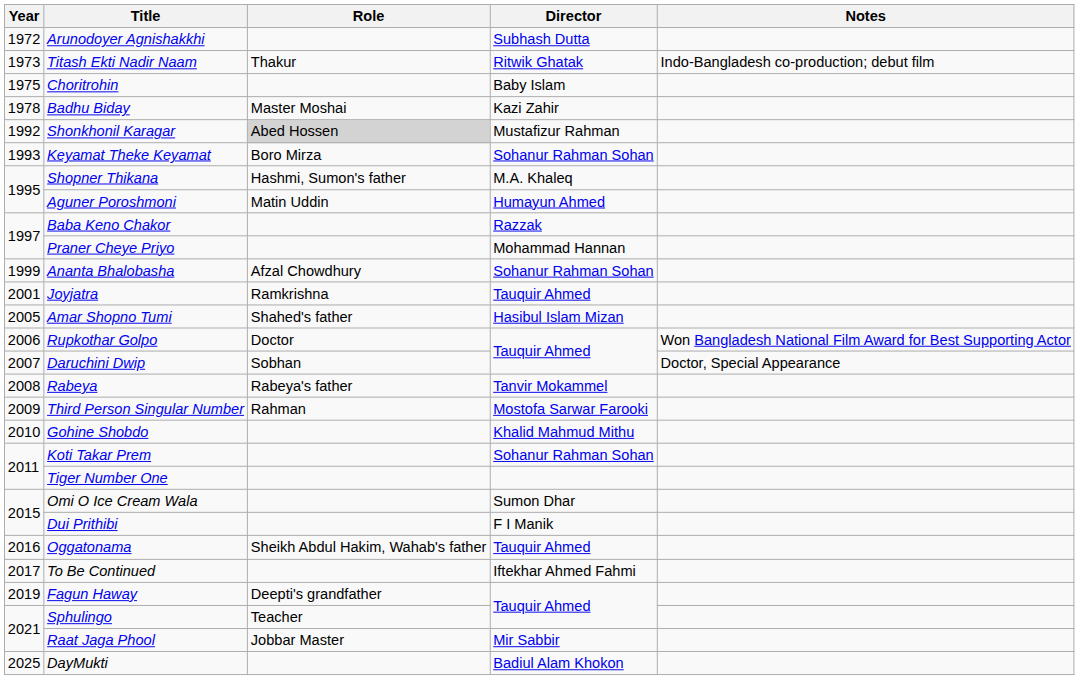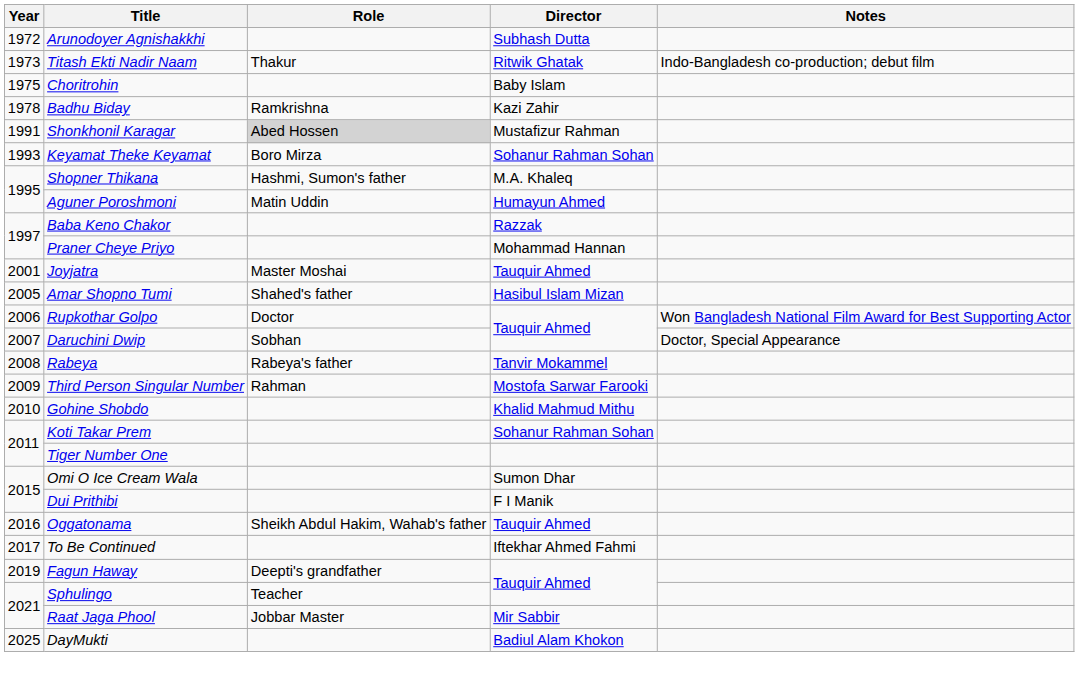Badhu Biday | Role: Master Moshai -> Ramkrishna
Shonkhonil Karagar | Year: 1992 -> 1991
- row: 1999 | Ananta Bhalobasha | Afzal Chowdhury | Sohanur Rahman Sohan
Joyjatra | Role: Ramkrishna -> Master Moshai
